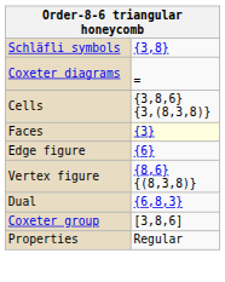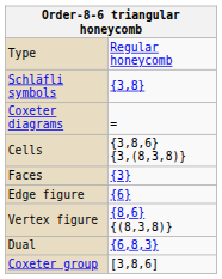+ row: Type | Regular honeycomb
Faces | column 2: lightyellow background -> no background
- row: Properties | Regular
